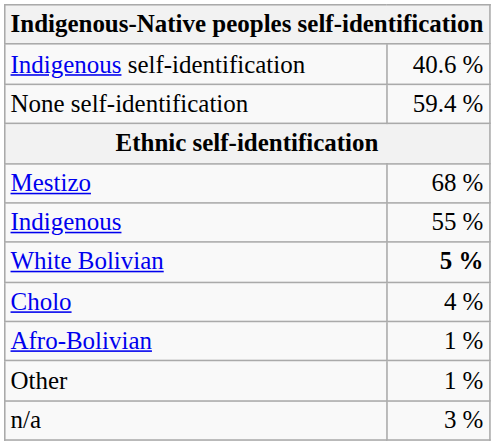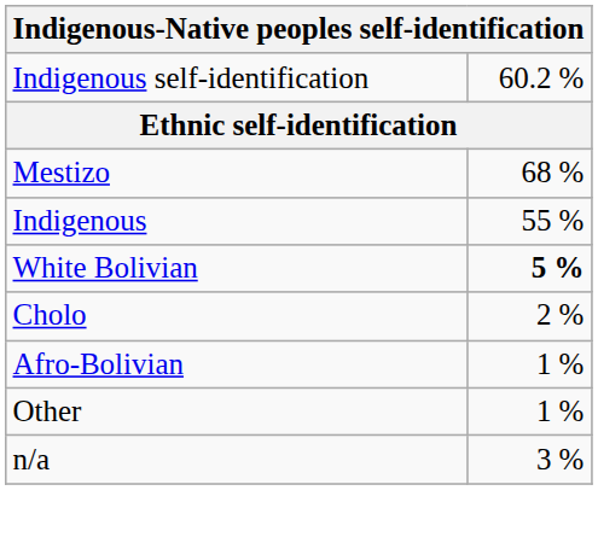Indigenous self-identification | column 2: 40.6 % -> 60.2 %
- row: None self-identification | 59.4 %
Cholo | column 2: 4 % -> 2 %
